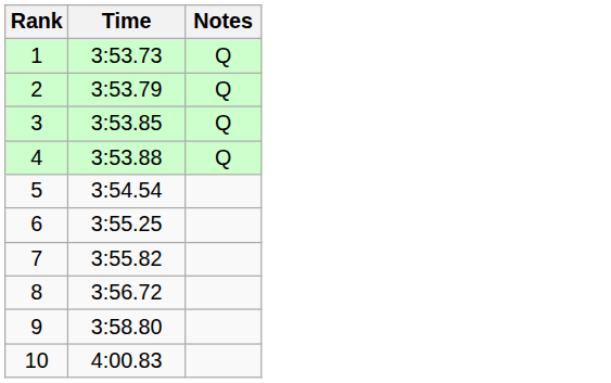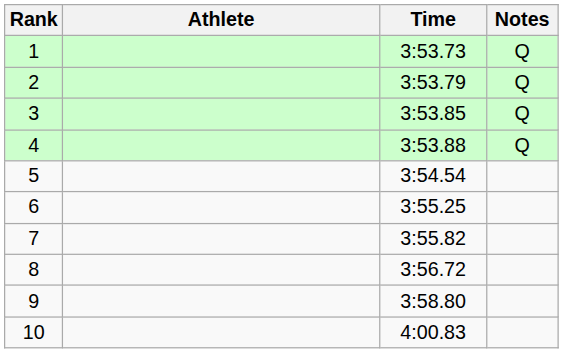+ column: Athlete
